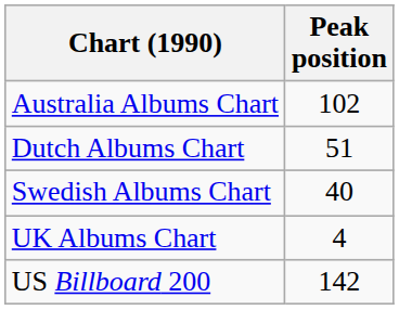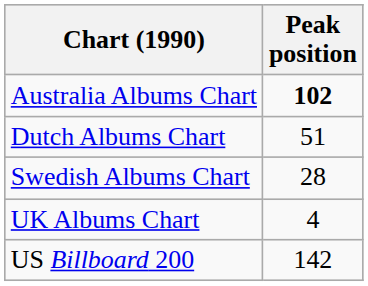Australia Albums Chart | Peak position: normal -> bold
Swedish Albums Chart | Peak position: 40 -> 28
